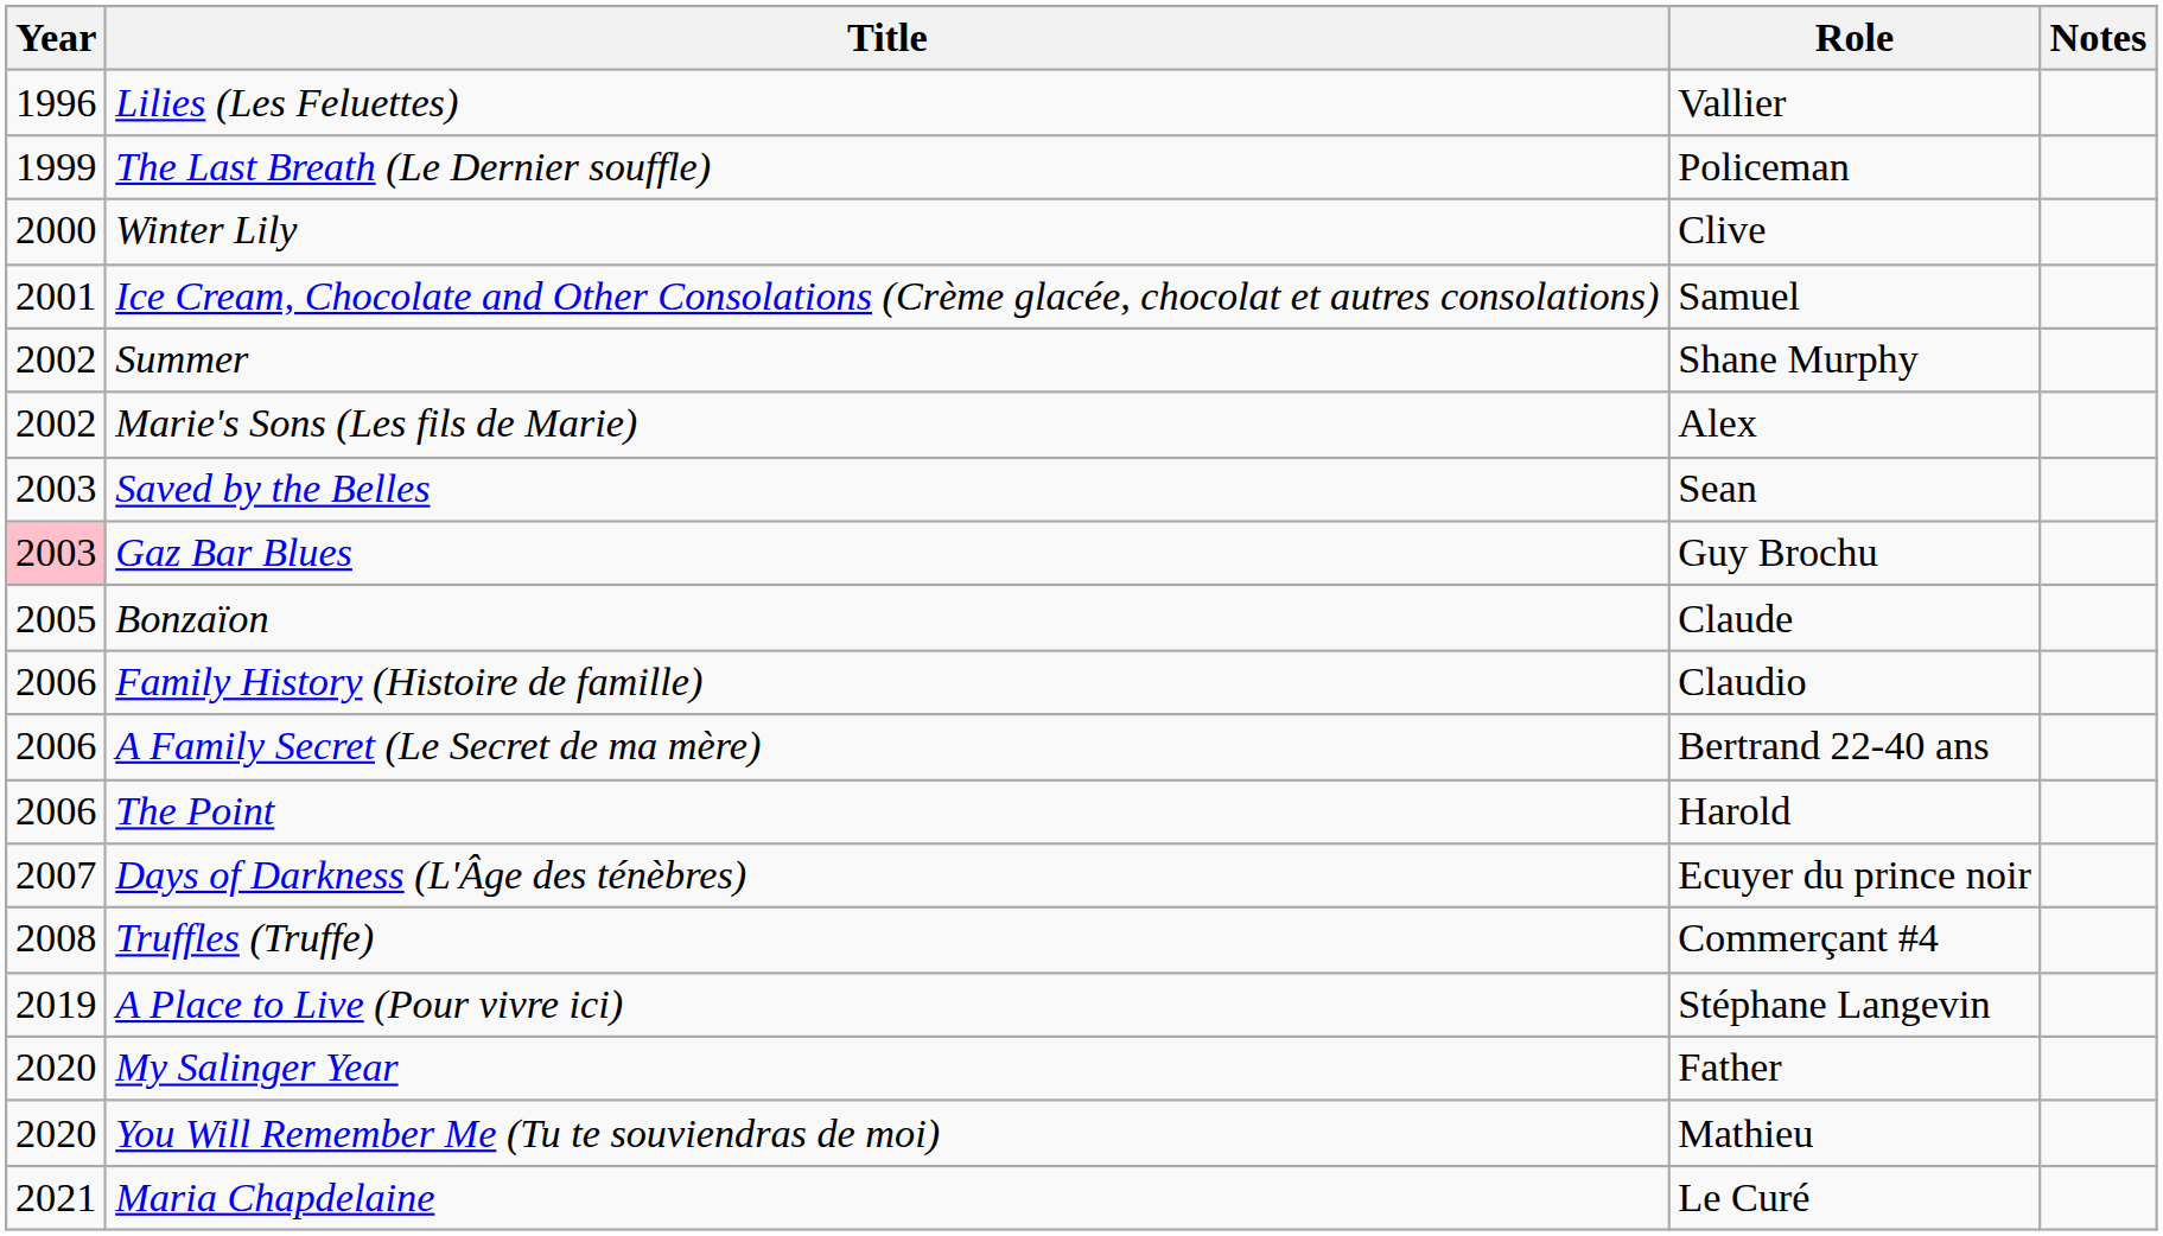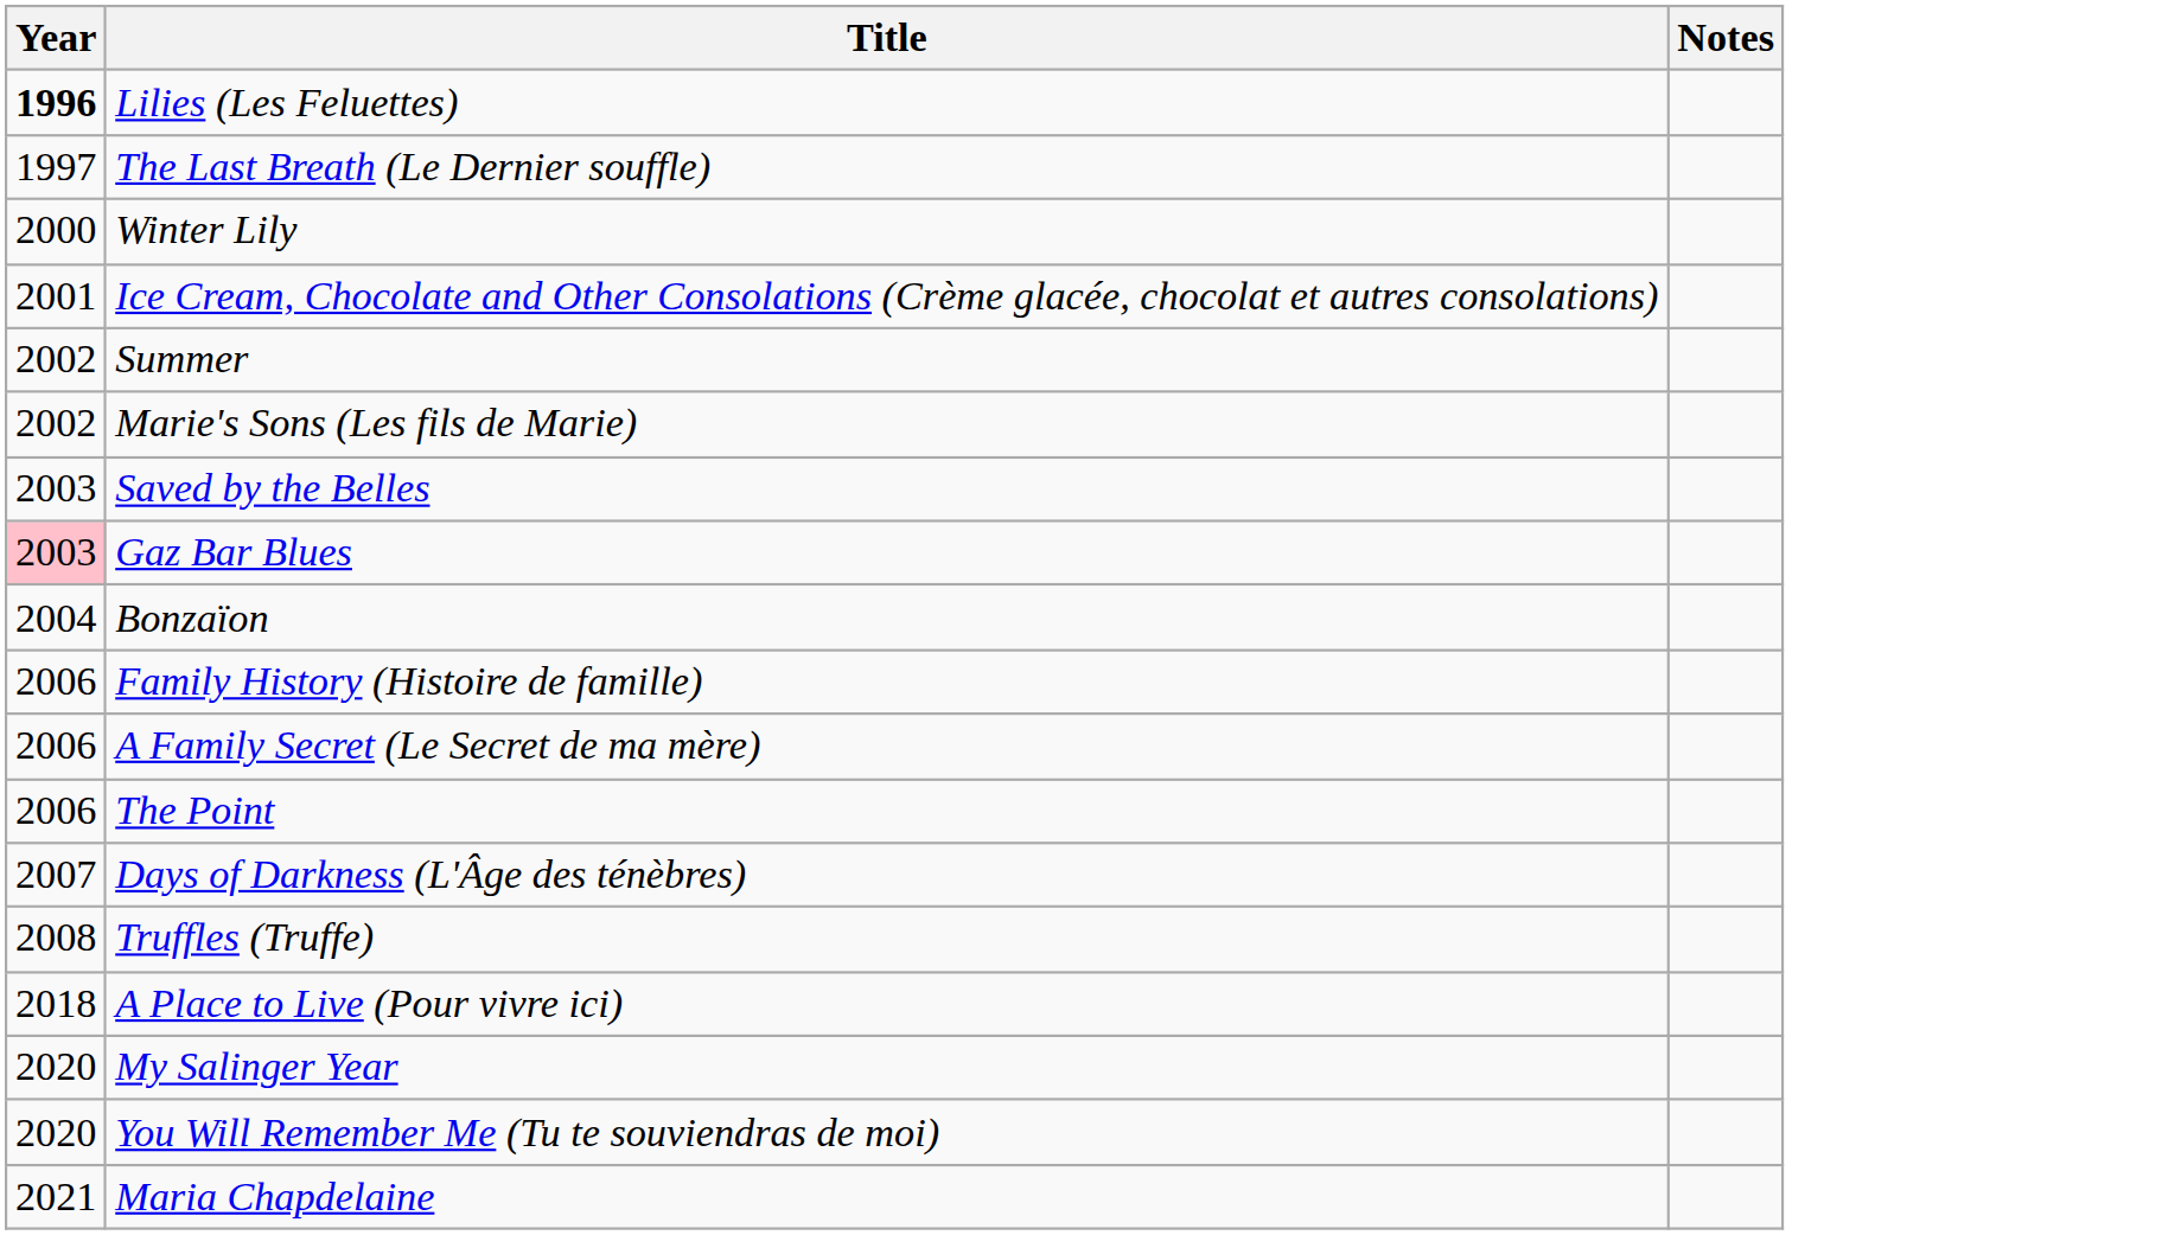- column: Role | Vallier | Policeman | Clive | Samuel | Shane Murphy | Alex | Sean | Guy Brochu | Claude | Claudio | Bertrand 22-40 ans | Harold | Ecuyer du prince noir | Commerçant #4 | Stéphane Langevin | Father | Mathieu | Le Curé
Lilies (Les Feluettes) | Year: normal -> bold
The Last Breath (Le Dernier souffle) | Year: 1999 -> 1997
Bonzaïon | Year: 2005 -> 2004
A Place to Live (Pour vivre ici) | Year: 2019 -> 2018
